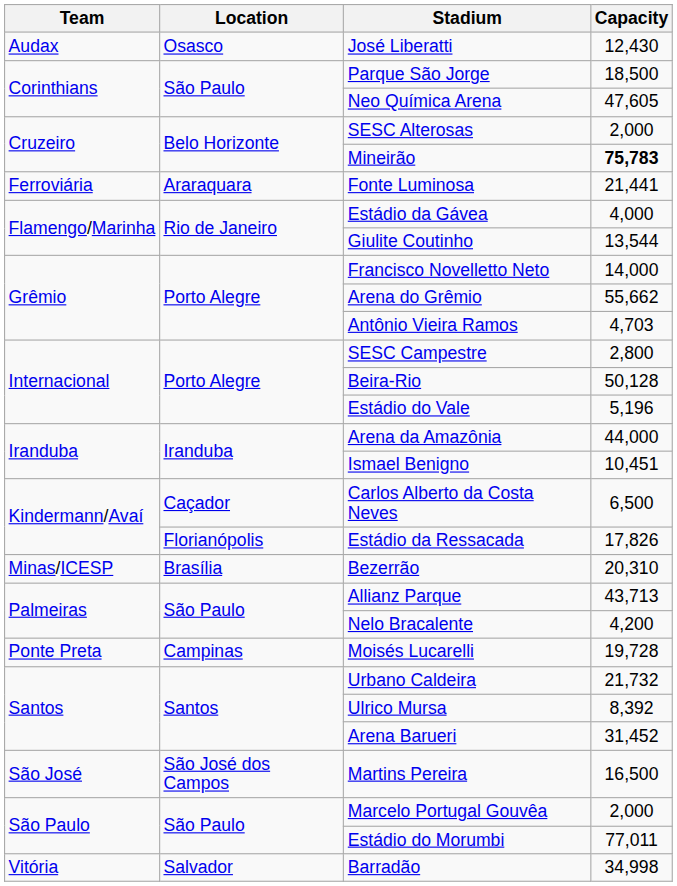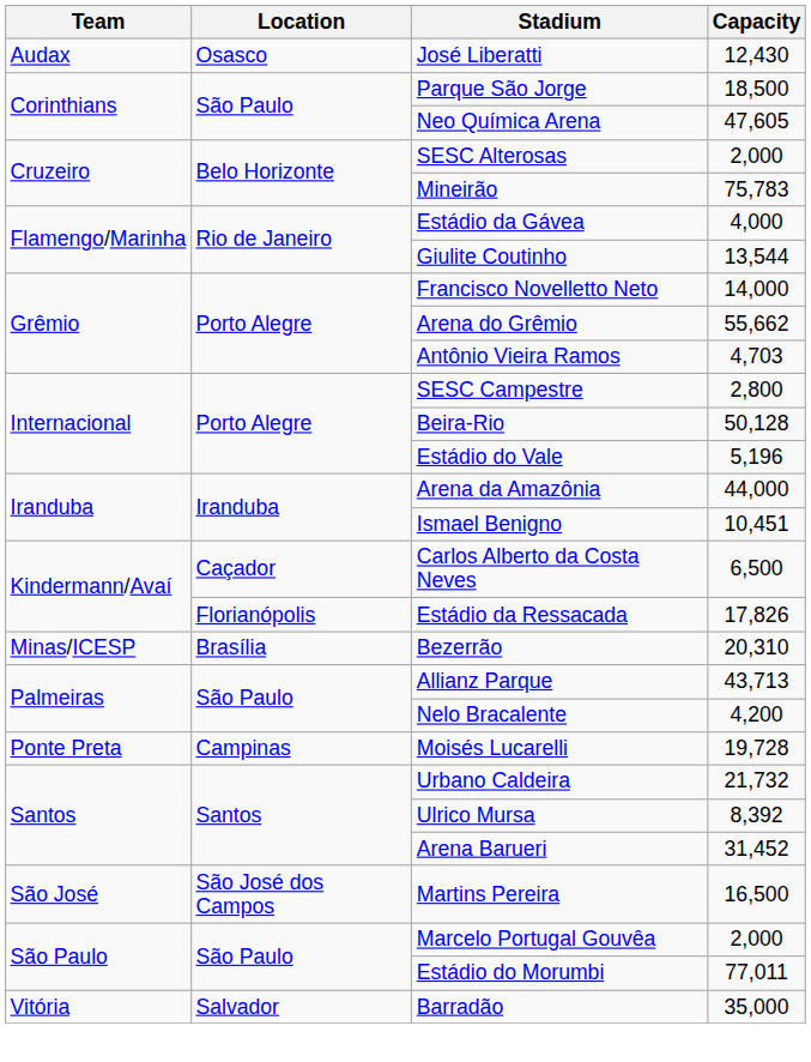Mineirão | Capacity: bold -> normal
- row: Ferroviária | Araraquara | Fonte Luminosa | 21,441
Barradão | Capacity: 34,998 -> 35,000
